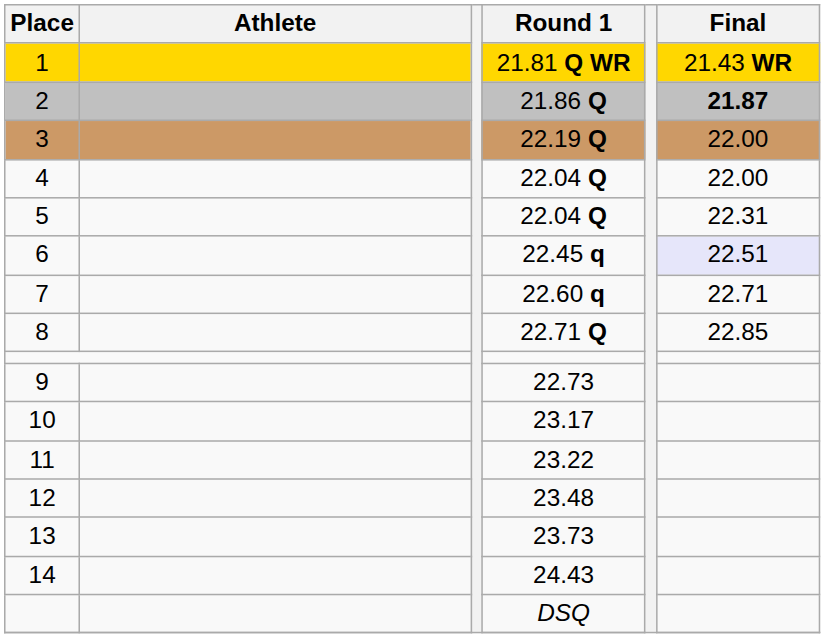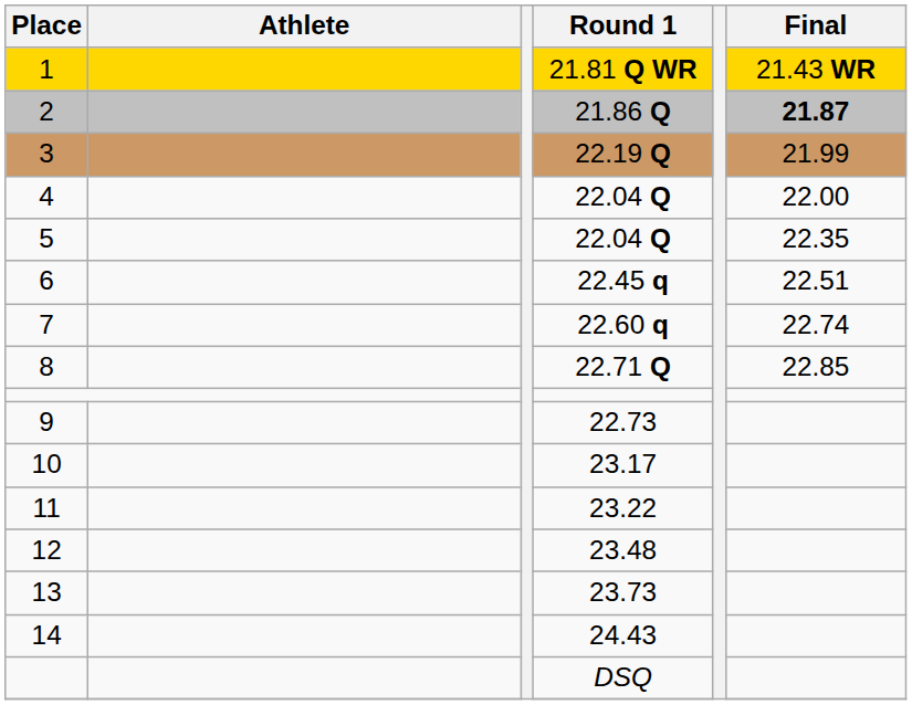3 | Final: 22.00 -> 21.99
5 | Final: 22.31 -> 22.35
6 | Final: lavender background -> no background
7 | Final: 22.71 -> 22.74
